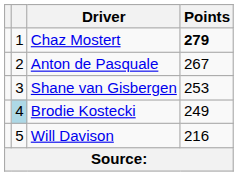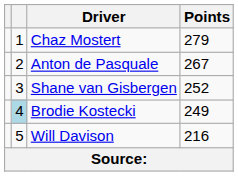Chaz Mostert | Points: bold -> normal
Shane van Gisbergen | Points: 253 -> 252
